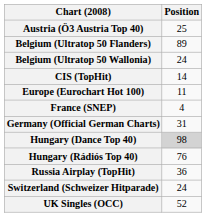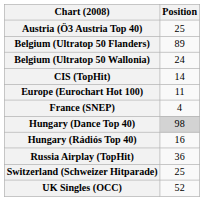- row: Germany (Official German Charts) | 31
Hungary (Rádiós Top 40) | Position: 76 -> 16
Switzerland (Schweizer Hitparade) | Position: 24 -> 25
